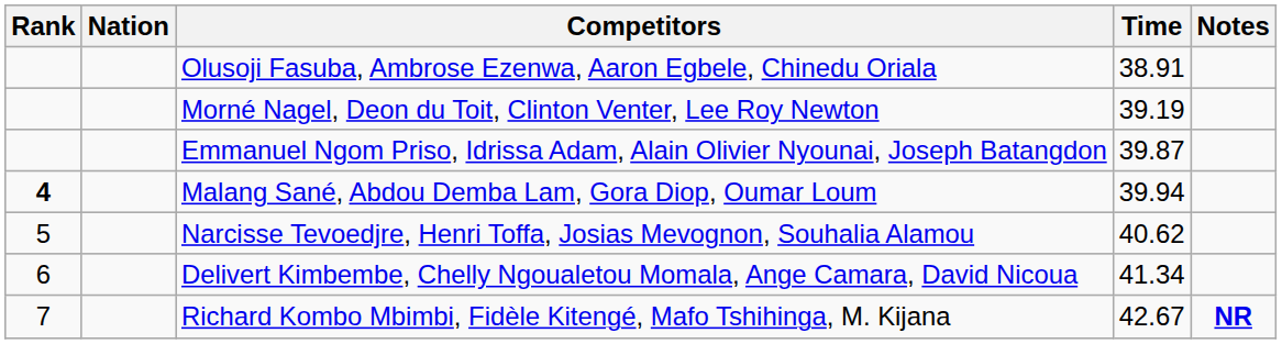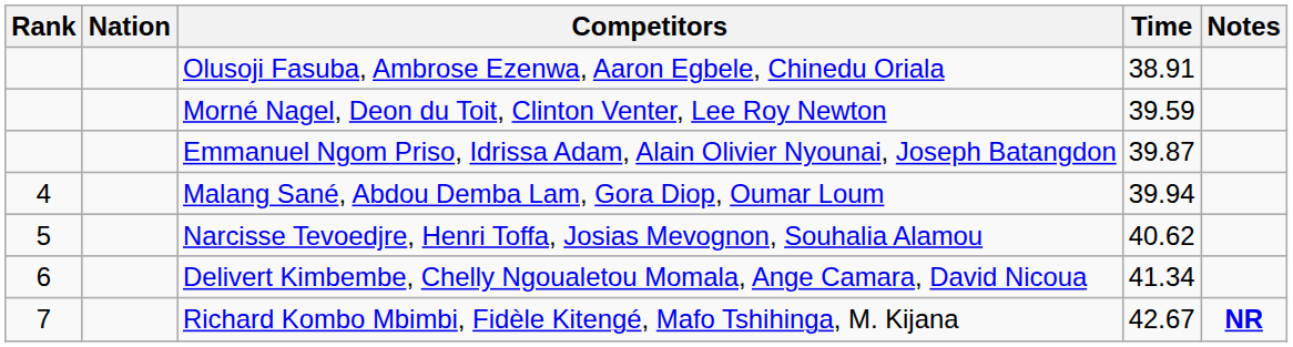Morné Nagel, Deon du Toit, Clinton Venter, Lee Roy Newton | Time: 39.19 -> 39.59
Malang Sané, Abdou Demba Lam, Gora Diop, Oumar Loum | Rank: bold -> normal
